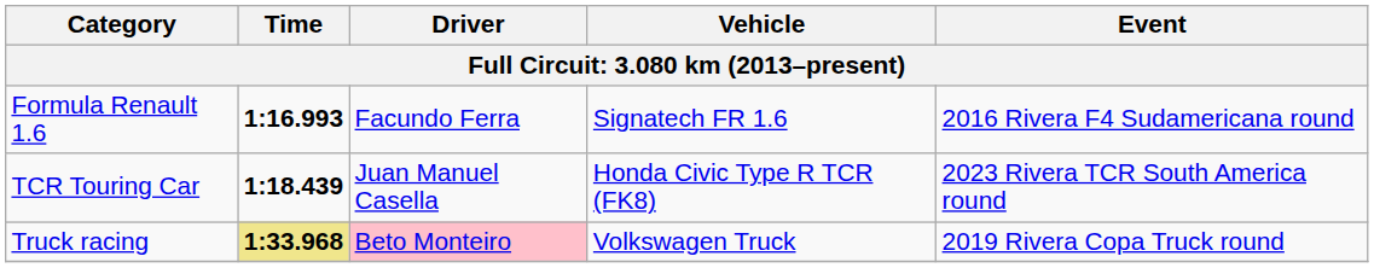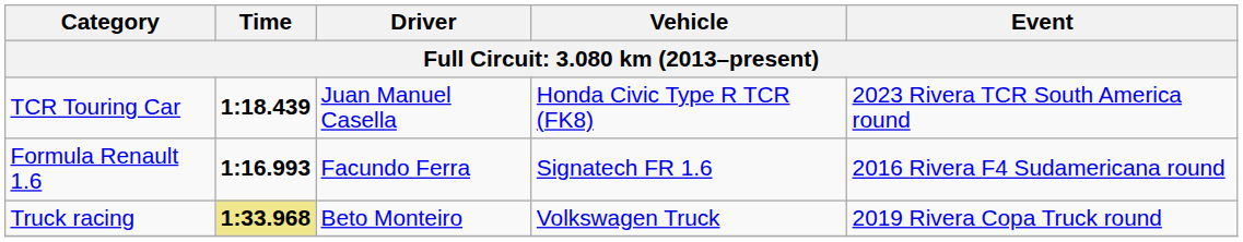rows swapped: Formula Renault 1.6 <-> TCR Touring Car
Truck racing | Driver: pink background -> no background
